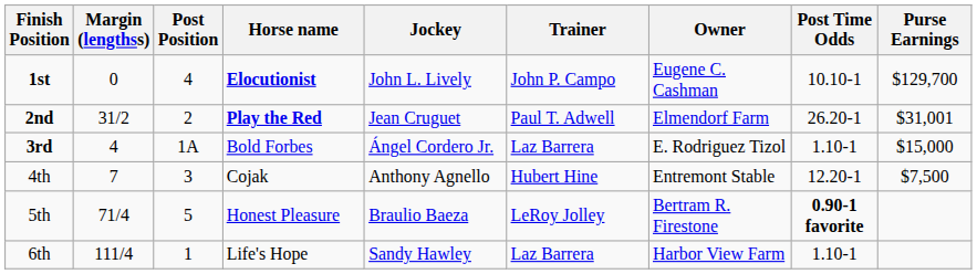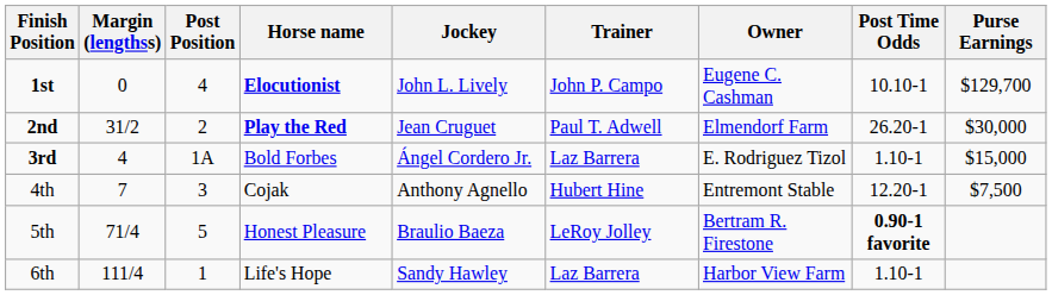2nd | Purse Earnings: $31,001 -> $30,000
